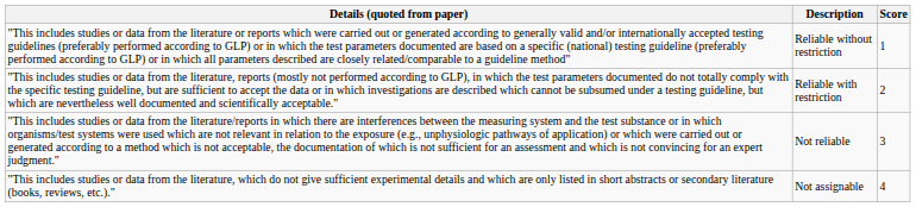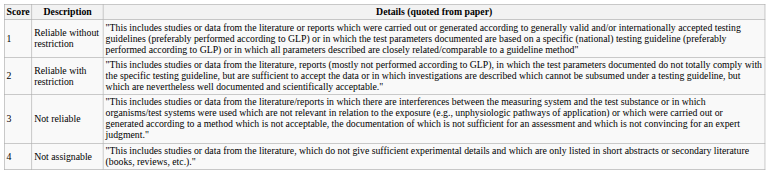columns swapped: Score <-> Details (quoted from paper)
